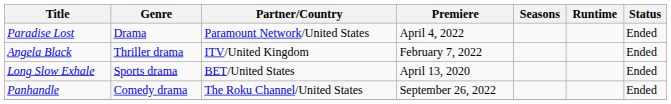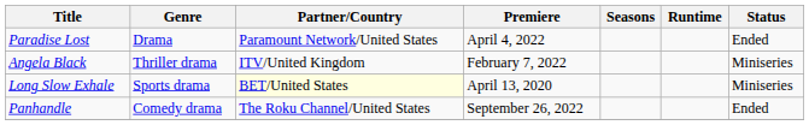Angela Black | Status: Ended -> Miniseries
Long Slow Exhale | Partner/Country: no background -> lightyellow background
Long Slow Exhale | Status: Ended -> Miniseries
